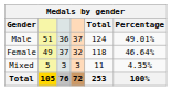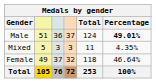Male | Percentage: normal -> bold
rows swapped: Female <-> Mixed
